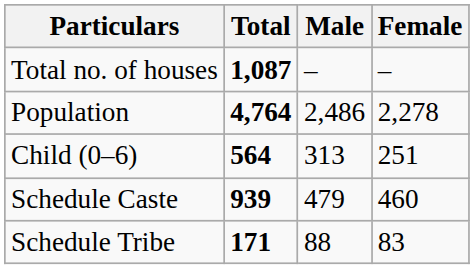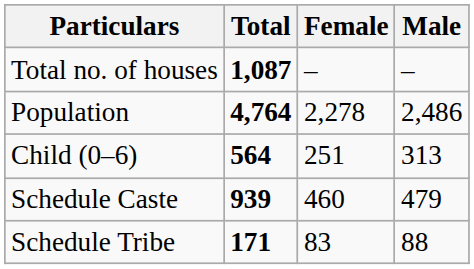columns swapped: Male <-> Female
